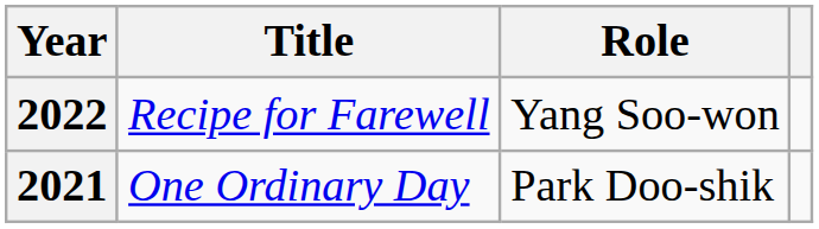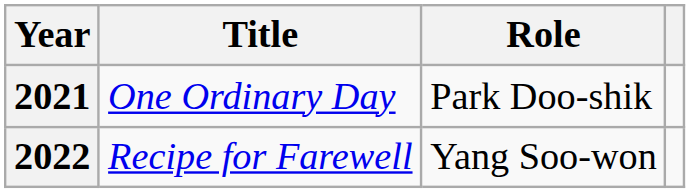rows swapped: 2021 <-> 2022
